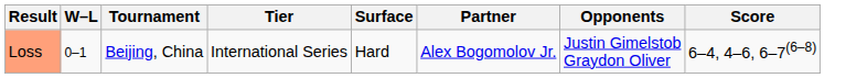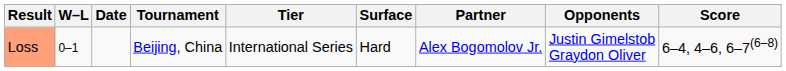+ column: Date
